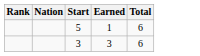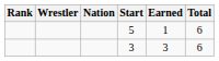+ column: Wrestler
